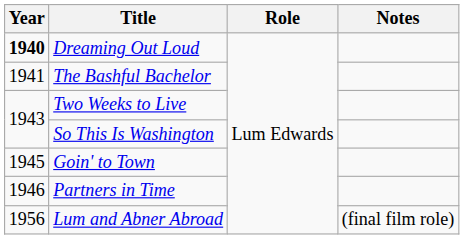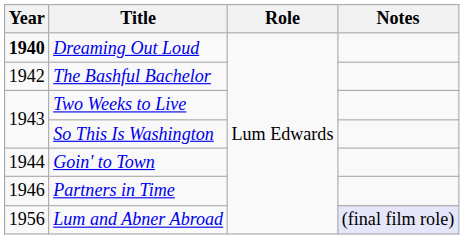The Bashful Bachelor | Year: 1941 -> 1942
Goin' to Town | Year: 1945 -> 1944
Lum and Abner Abroad | Notes: no background -> lavender background
